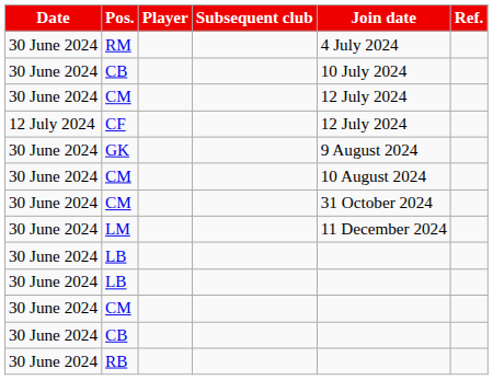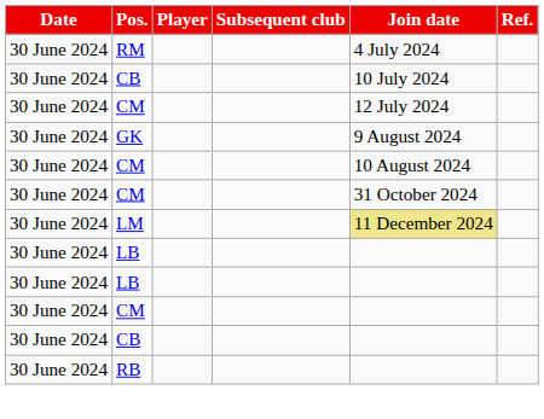- row: 12 July 2024 | CF | 12 July 2024
LM | Join date: no background -> khaki background
